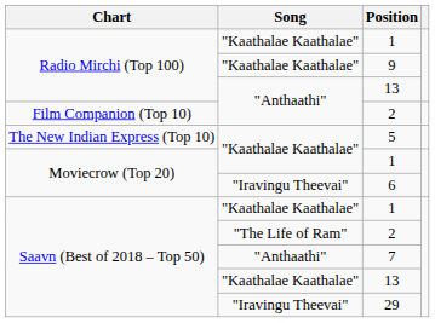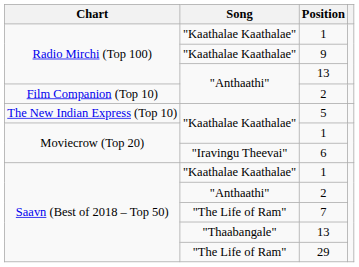Saavn (Best of 2018 – Top 50) / 2 | Song: "The Life of Ram" -> "Anthaathi"
7 | Song: "Anthaathi" -> "The Life of Ram"
Saavn (Best of 2018 – Top 50) / 13 | Song: "Kaathalae Kaathalae" -> "Thaabangale"
29 | Song: "Iravingu Theevai" -> "The Life of Ram"
